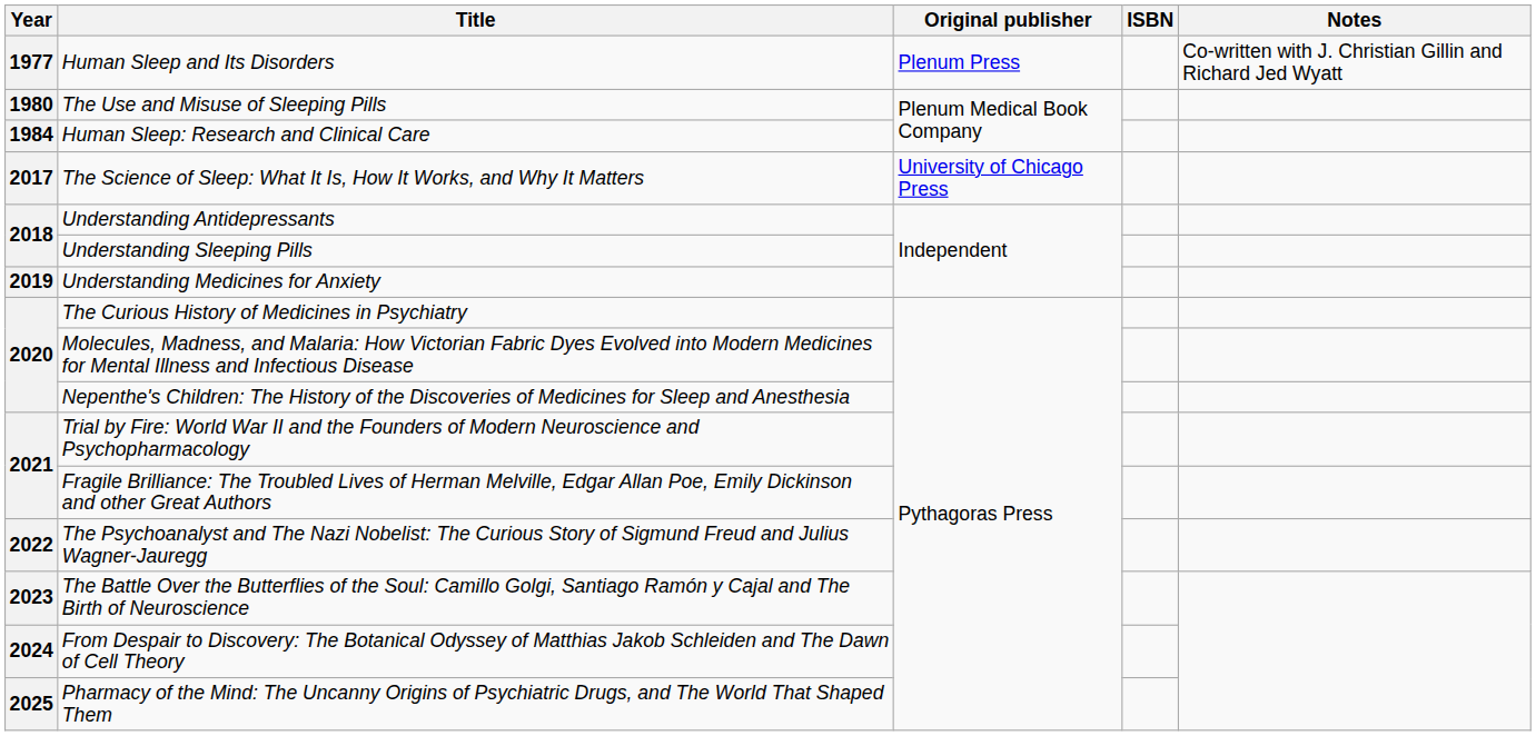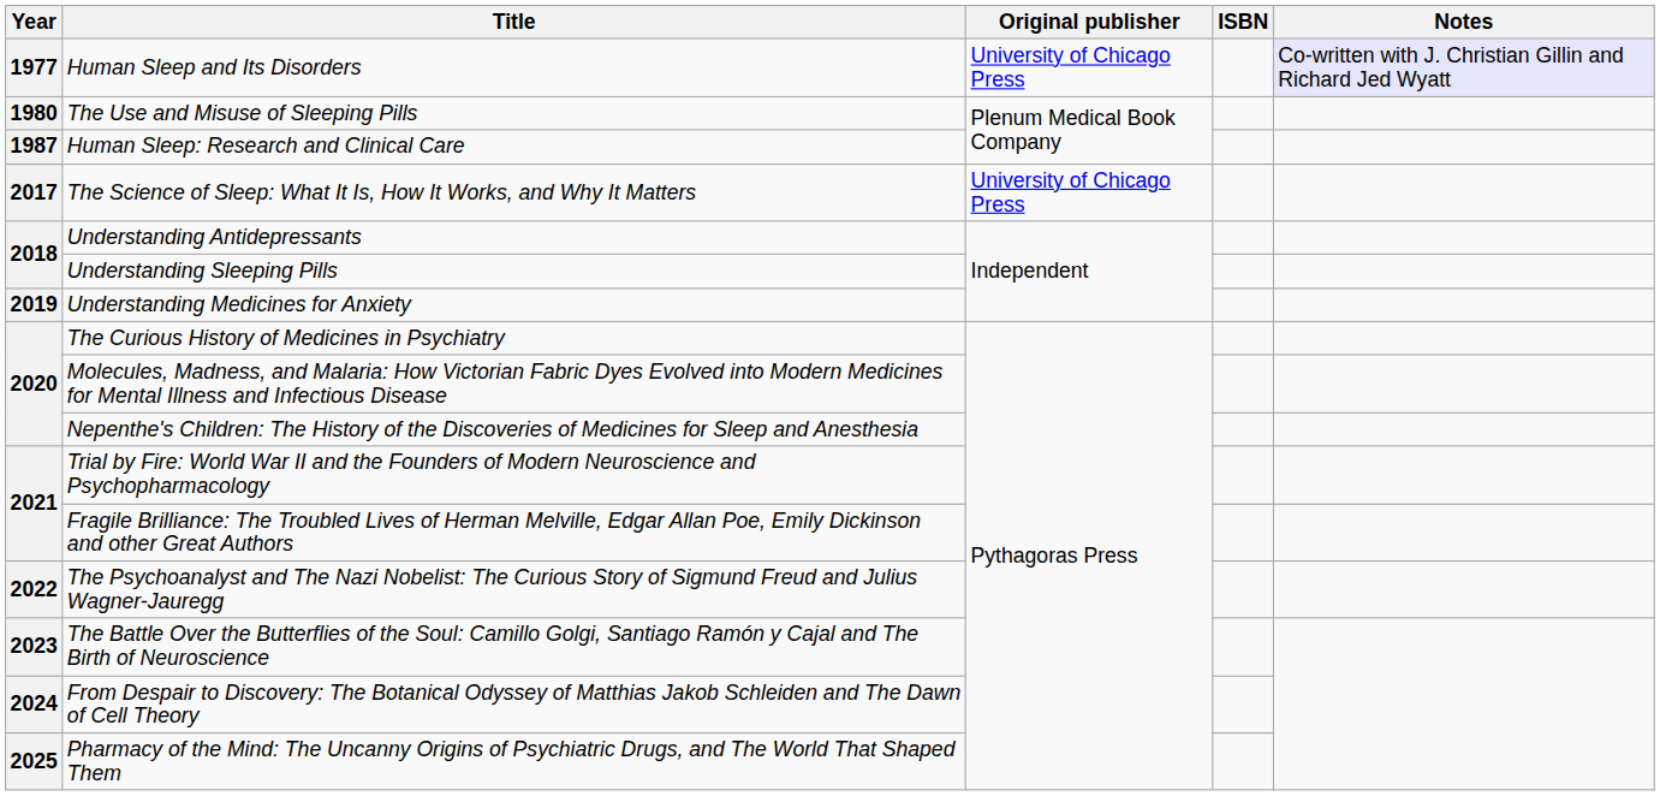Human Sleep and Its Disorders | Original publisher: Plenum Press -> University of Chicago Press
Human Sleep and Its Disorders | Notes: no background -> lavender background
Human Sleep: Research and Clinical Care | Year: 1984 -> 1987
